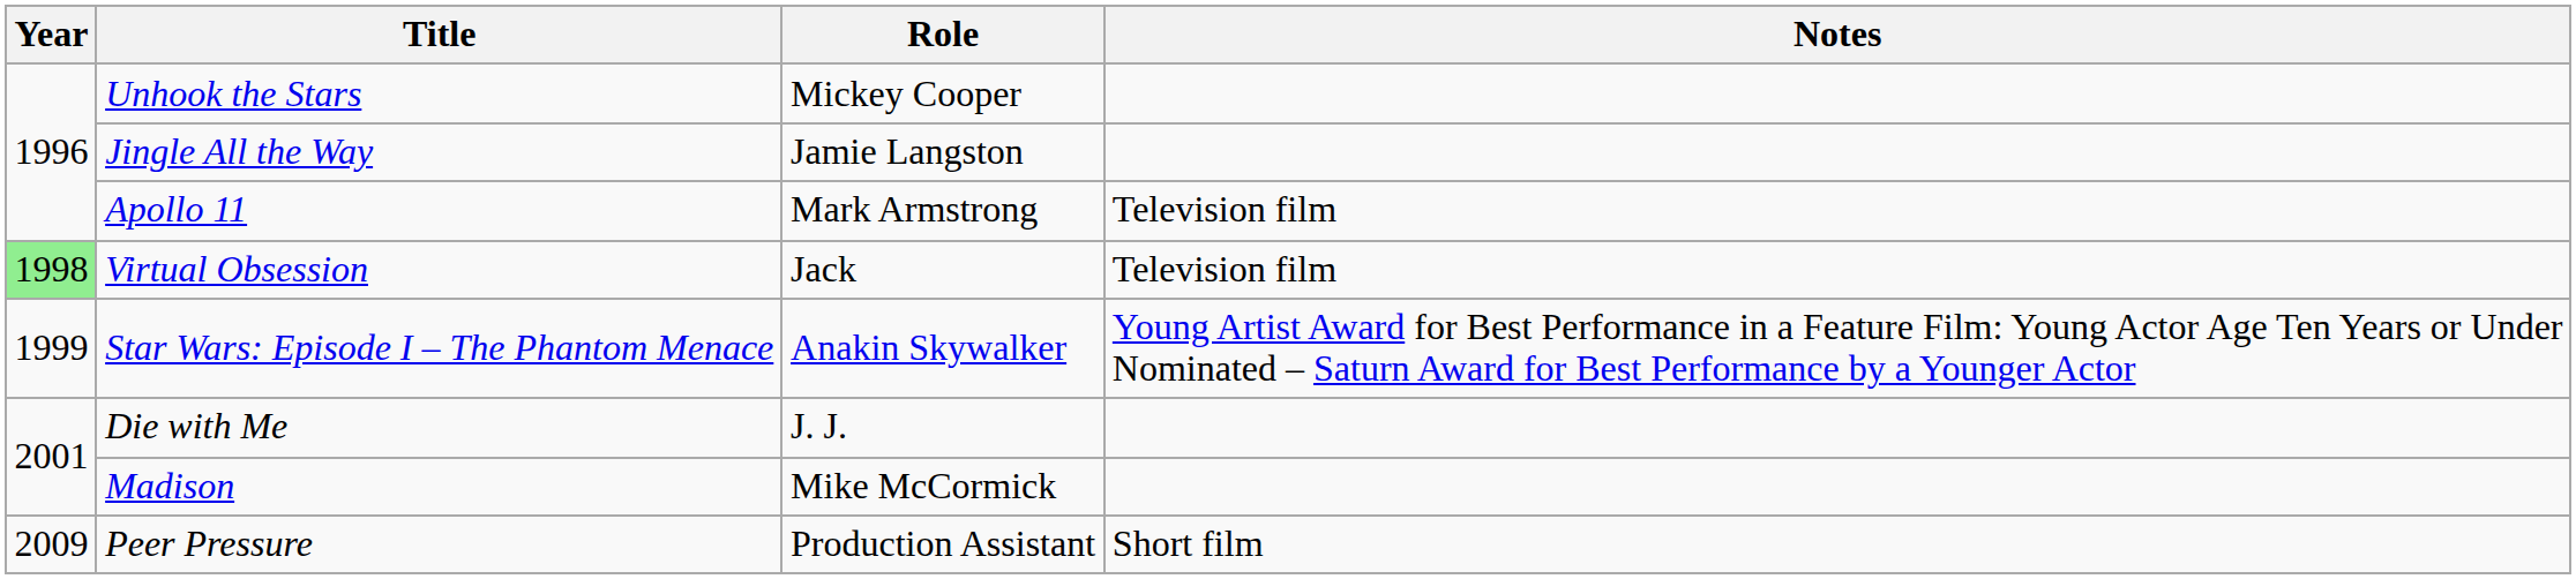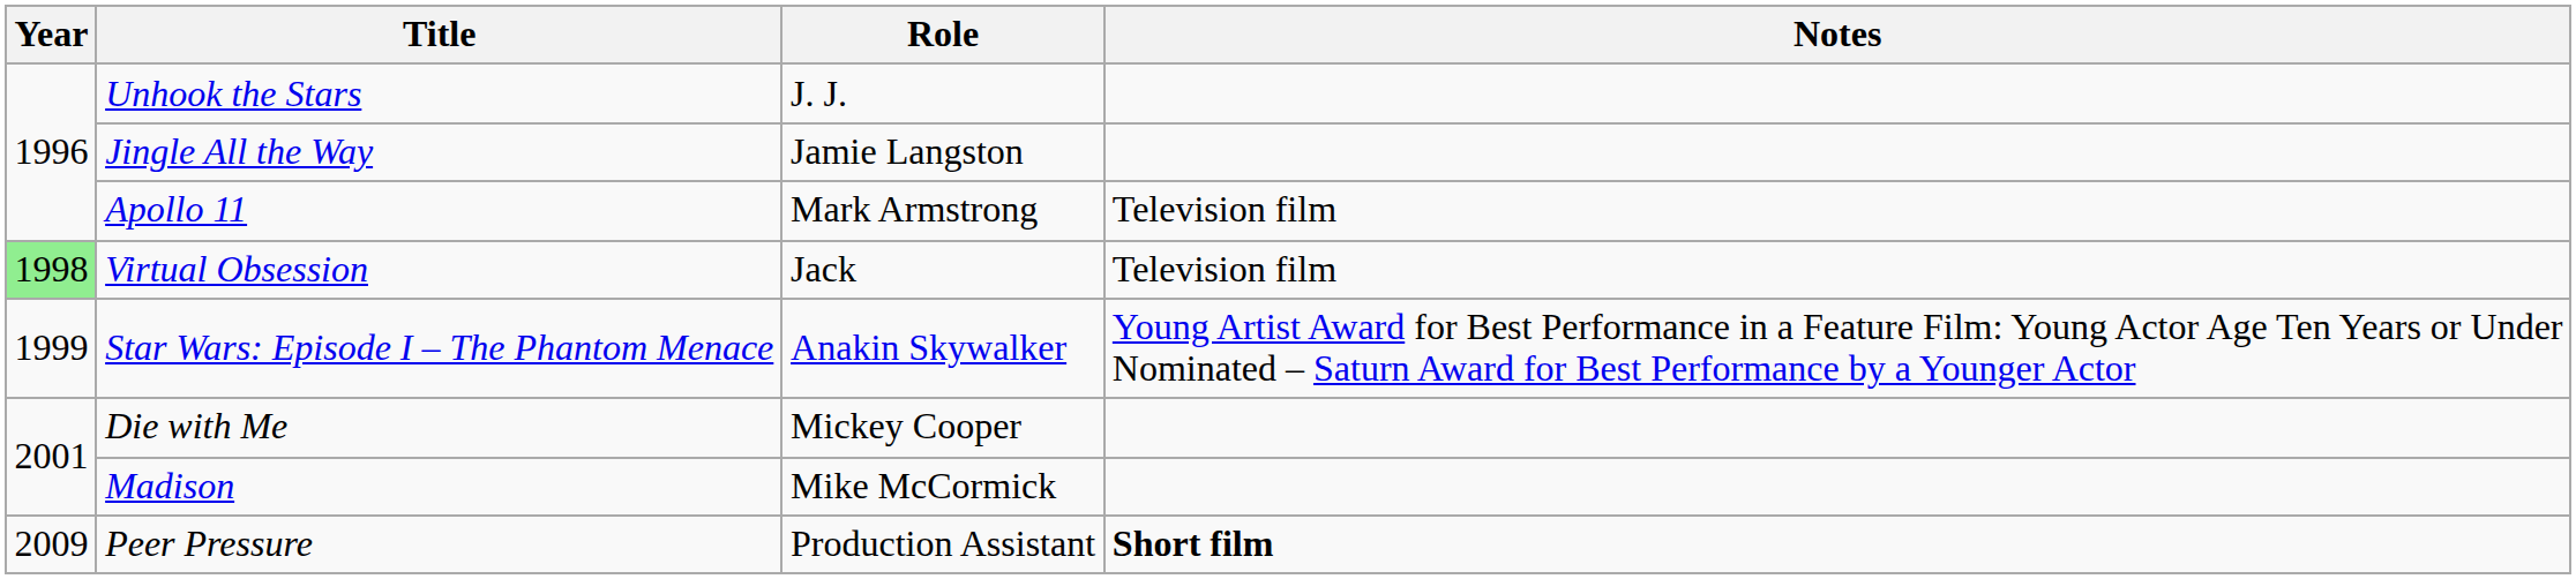Unhook the Stars | Role: Mickey Cooper -> J. J.
Die with Me | Role: J. J. -> Mickey Cooper
Peer Pressure | Notes: normal -> bold
